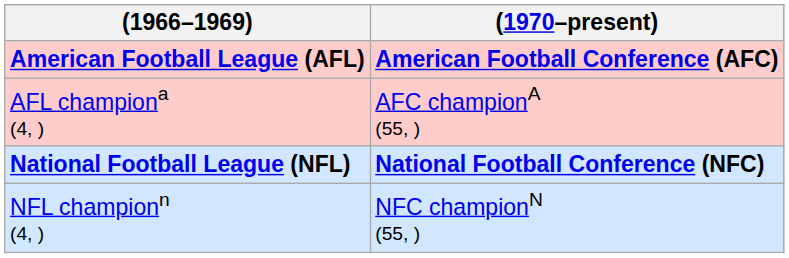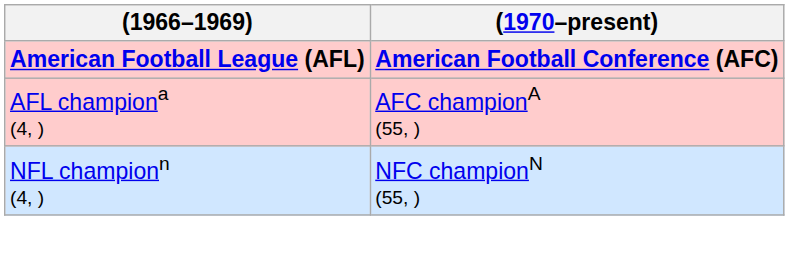- row: National Football League (NFL) | National Football Conference (NFC)
